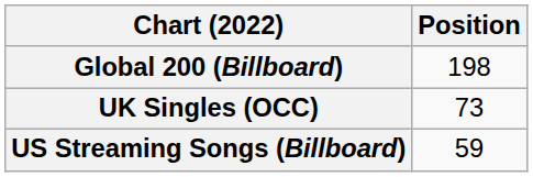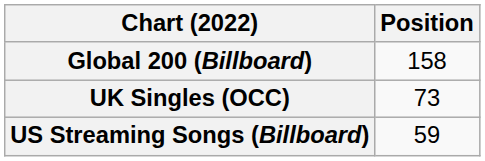Global 200 (Billboard) | Position: 198 -> 158
